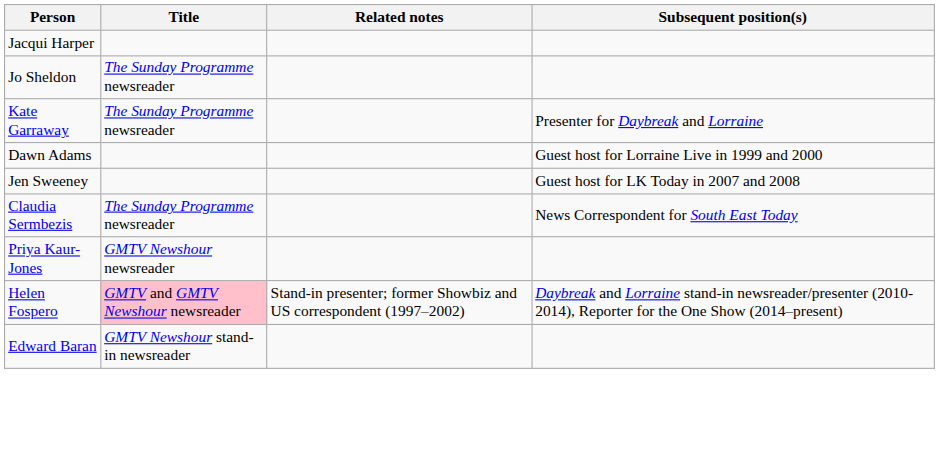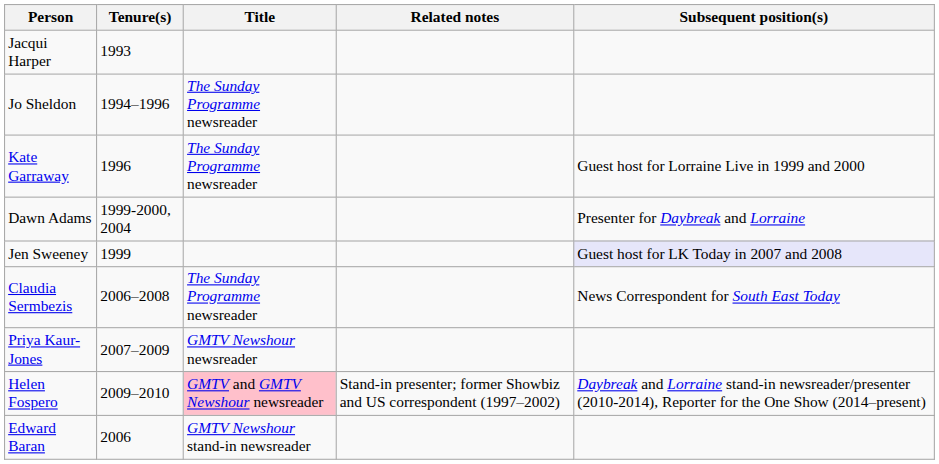+ column: Tenure(s) | 1993 | 1994–1996 | 1996 | 1999-2000, 2004 | 1999 | 2006–2008 | 2007–2009 | 2009–2010 | 2006
Kate Garraway | Subsequent position(s): Presenter for Daybreak and Lorraine -> Guest host for Lorraine Live in 1999 and 2000
Dawn Adams | Subsequent position(s): Guest host for Lorraine Live in 1999 and 2000 -> Presenter for Daybreak and Lorraine
Jen Sweeney | Subsequent position(s): no background -> lavender background
